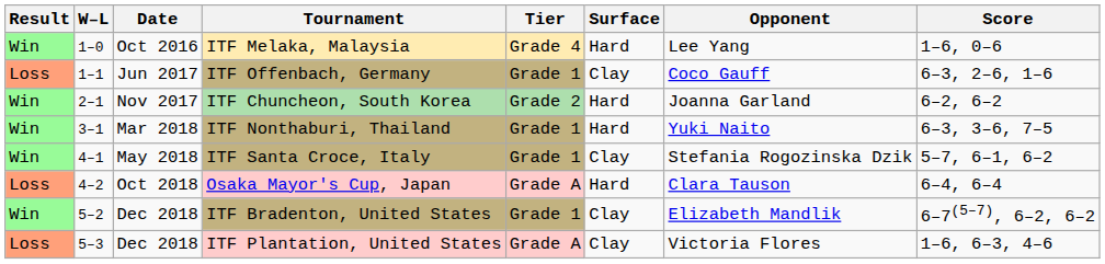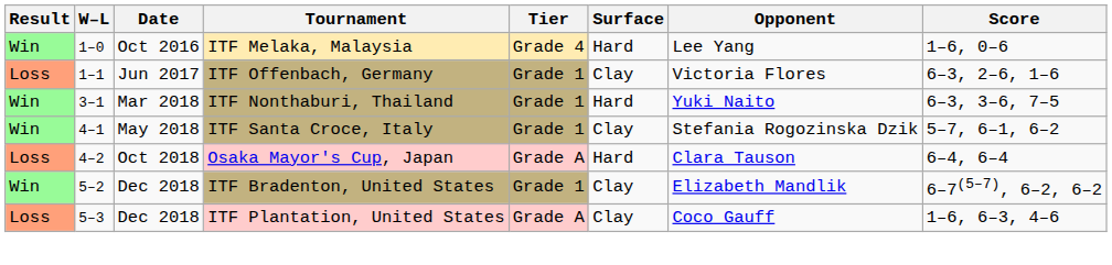ITF Offenbach, Germany | Opponent: Coco Gauff -> Victoria Flores
- row: Win | 2–1 | Nov 2017 | ITF Chuncheon, South Korea | Grade 2 | Hard | Joanna Garland | 6–2, 6–2
ITF Plantation, United States | Opponent: Victoria Flores -> Coco Gauff
